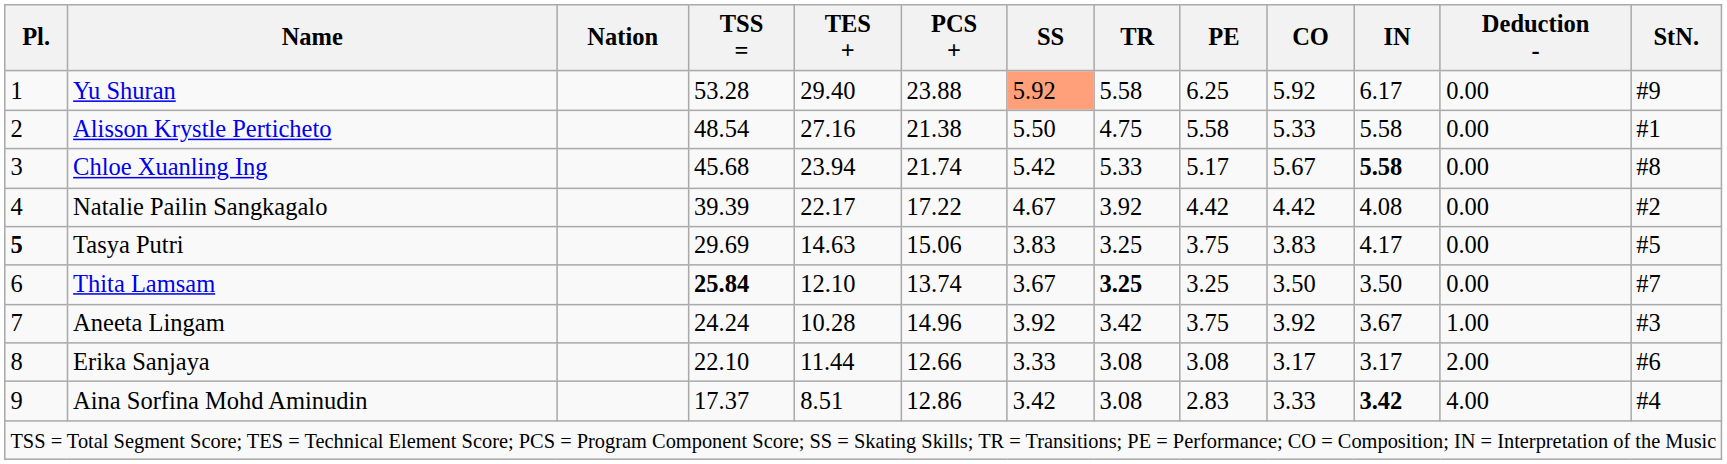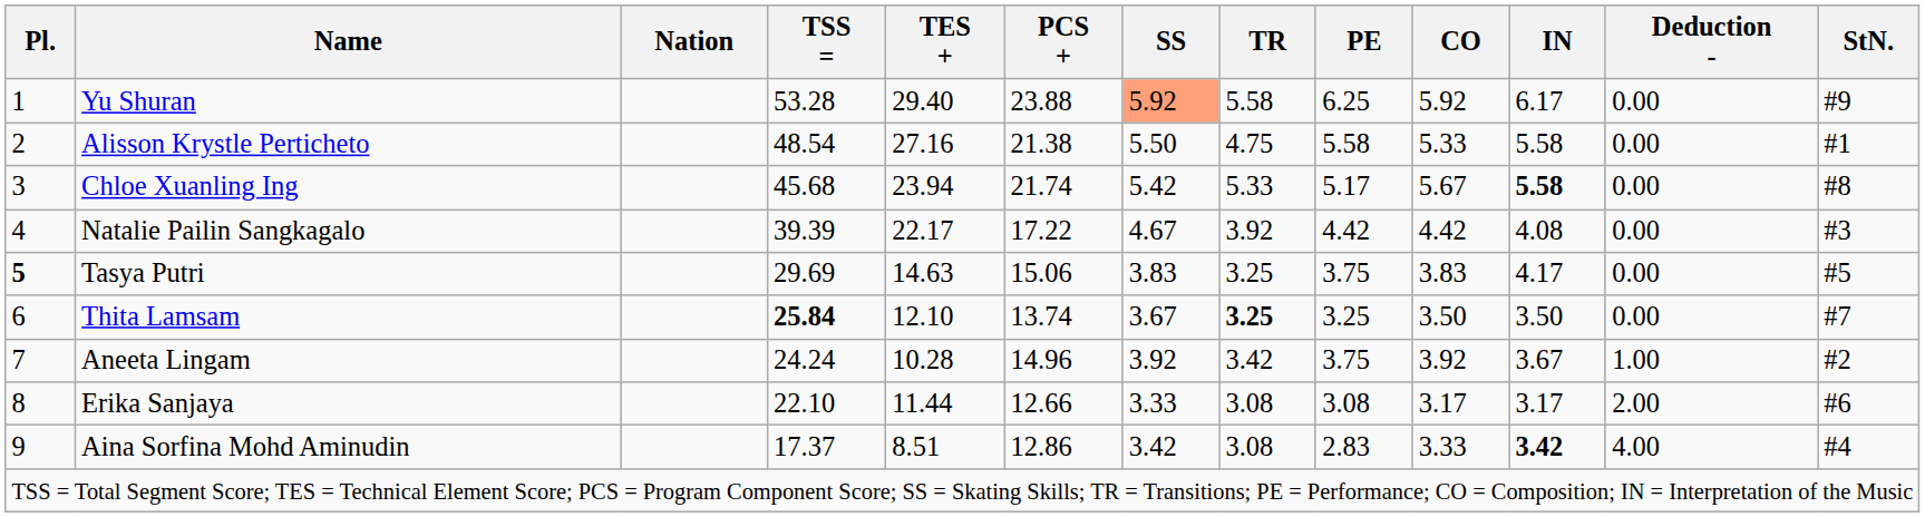Natalie Pailin Sangkagalo | StN.: #2 -> #3
Aneeta Lingam | StN.: #3 -> #2
